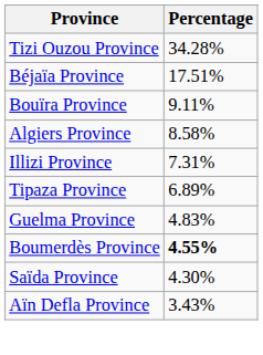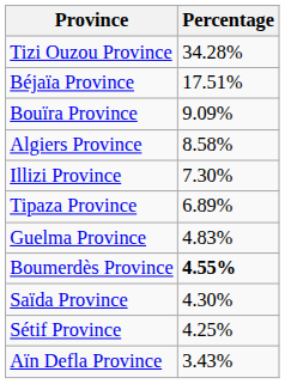Bouïra Province | Percentage: 9.11% -> 9.09%
Illizi Province | Percentage: 7.31% -> 7.30%
+ row: Sétif Province | 4.25%
